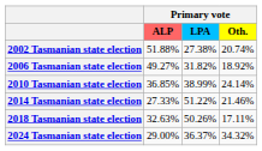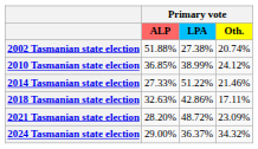- row: 2006 Tasmanian state election | 49.27% | 31.82% | 18.92%
2010 Tasmanian state election | Primary vote / Oth.: 24.14% -> 24.12%
2018 Tasmanian state election | Primary vote / LPA: 50.26% -> 42.86%
+ row: 2021 Tasmanian state election | 28.20% | 48.72% | 23.09%
